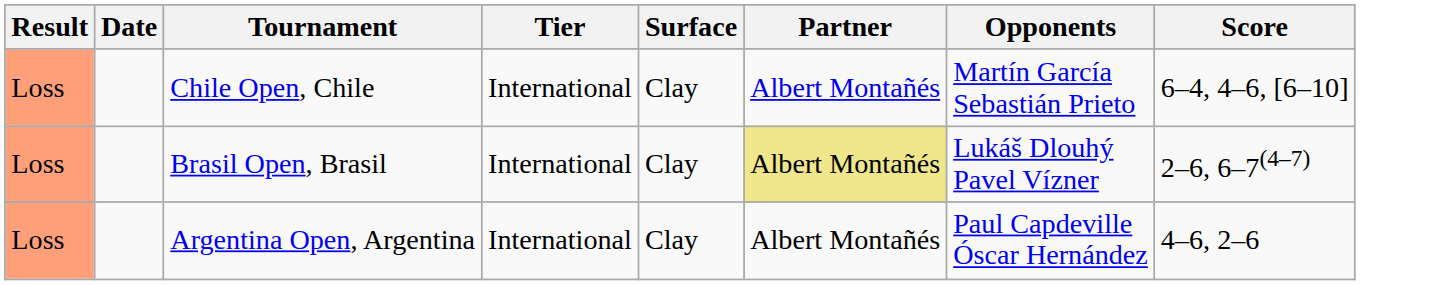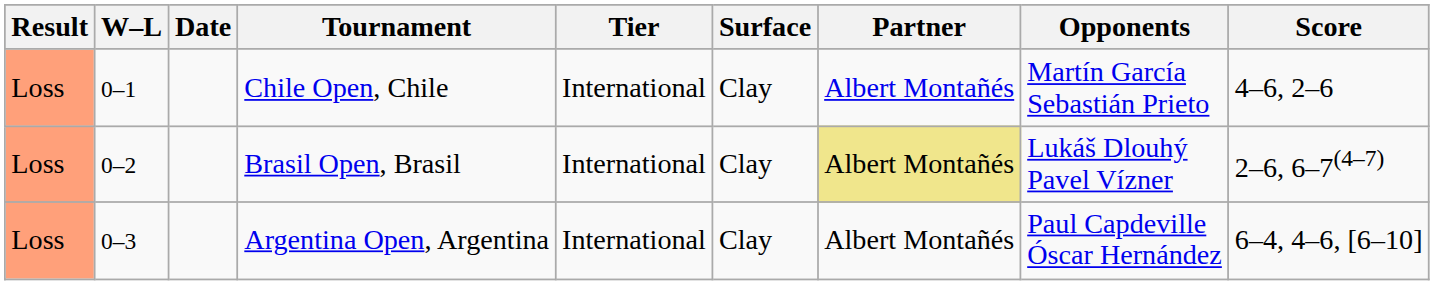+ column: W–L | 0–1 | 0–2 | 0–3
Chile Open, Chile | Score: 6–4, 4–6, [6–10] -> 4–6, 2–6
Argentina Open, Argentina | Score: 4–6, 2–6 -> 6–4, 4–6, [6–10]
